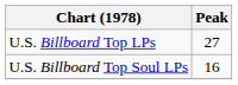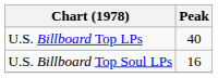U.S. Billboard Top LPs | Peak: 27 -> 40
